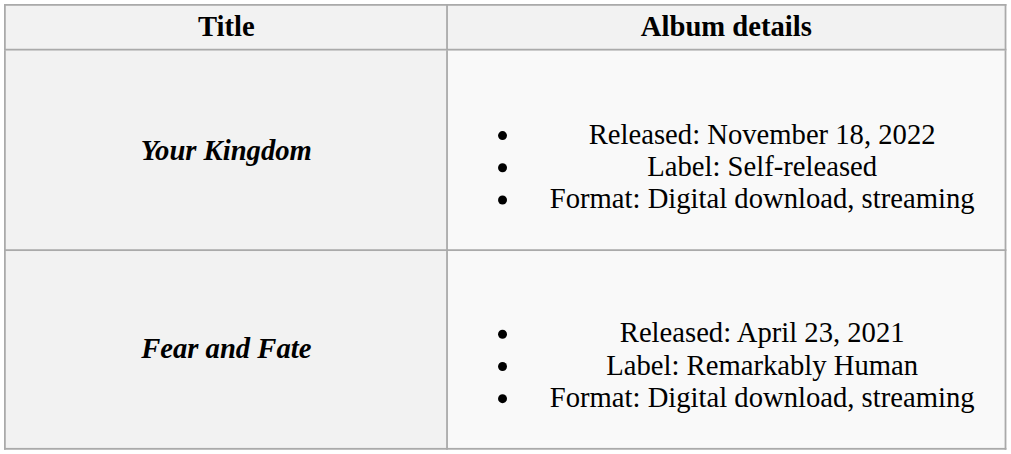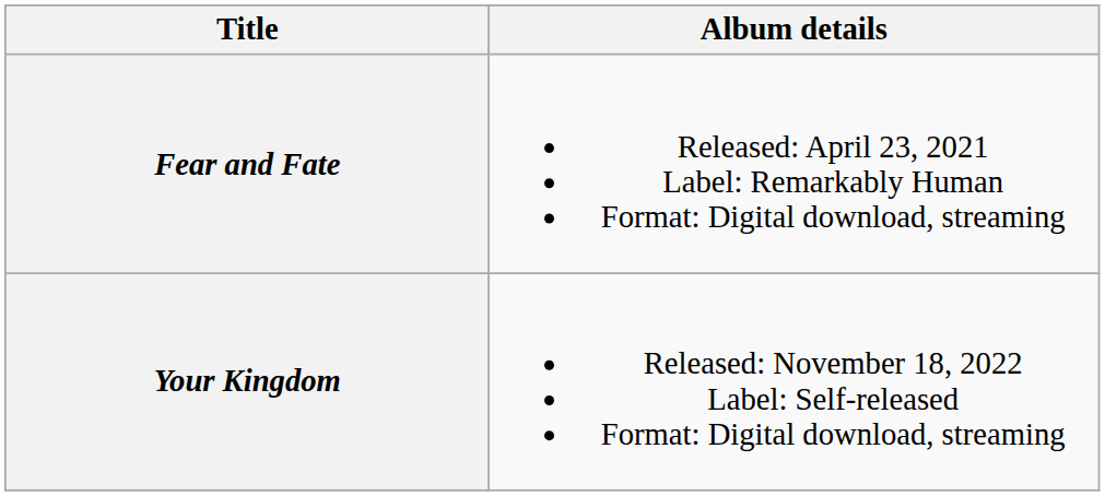rows swapped: Fear and Fate <-> Your Kingdom
